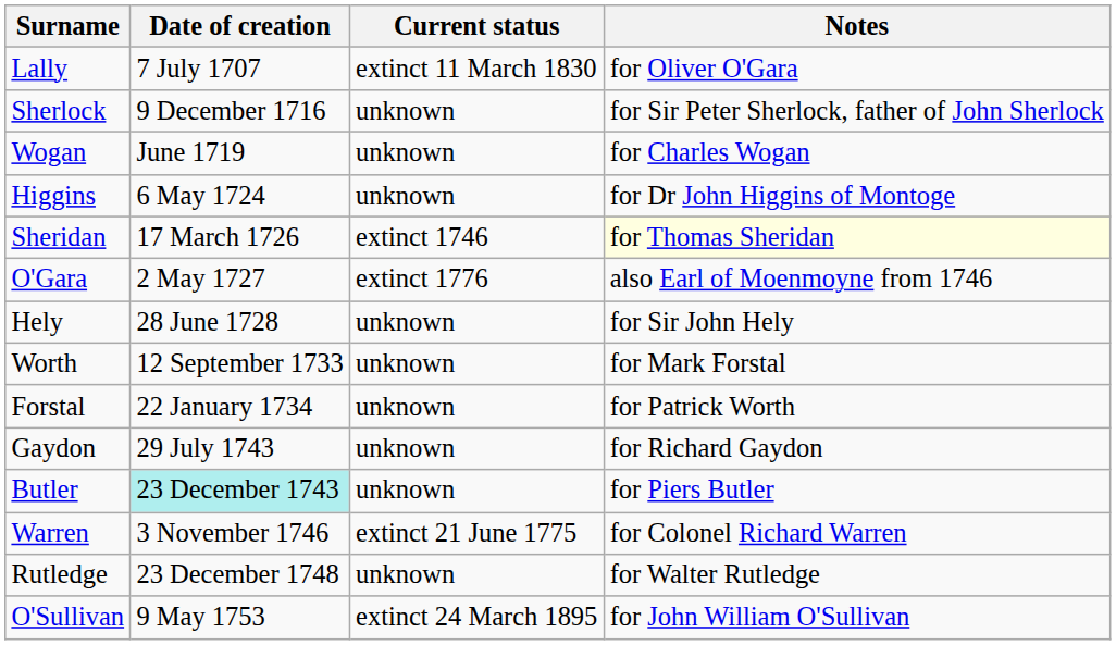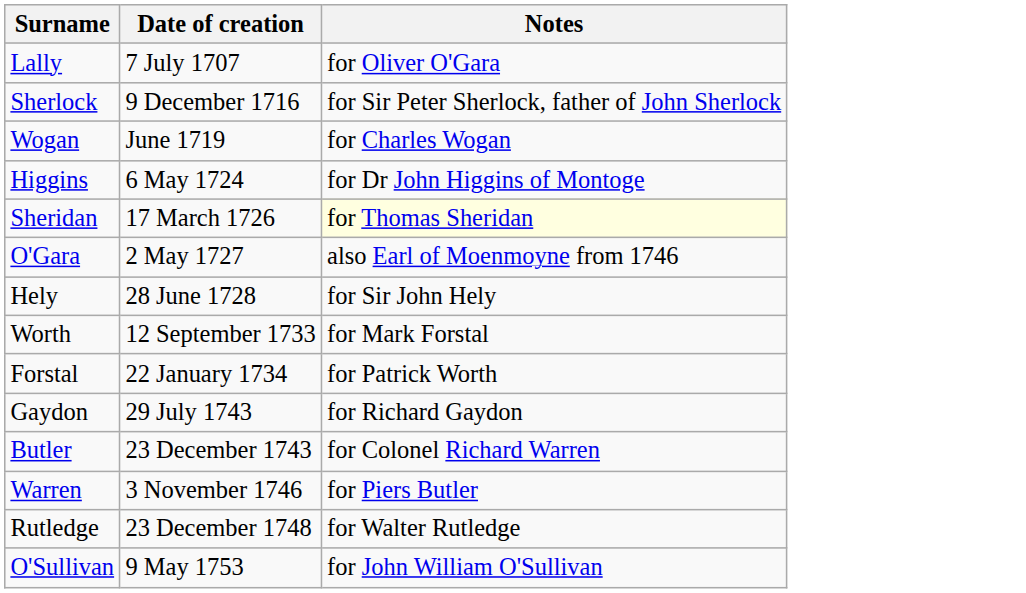- column: Current status | extinct 11 March 1830 | unknown | unknown | unknown | extinct 1746 | extinct 1776 | unknown | unknown | unknown | unknown | unknown | extinct 21 June 1775 | unknown | extinct 24 March 1895
Butler | Date of creation: paleturquoise background -> no background
Butler | Notes: for Piers Butler -> for Colonel Richard Warren
Warren | Notes: for Colonel Richard Warren -> for Piers Butler
